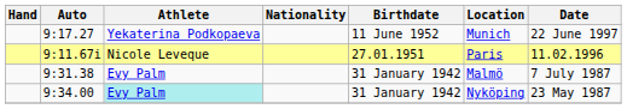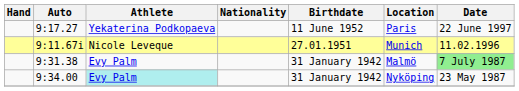9:17.27 | Location: Munich -> Paris
9:11.67i | Location: Paris -> Munich
9:31.38 | Date: no background -> lightgreen background
